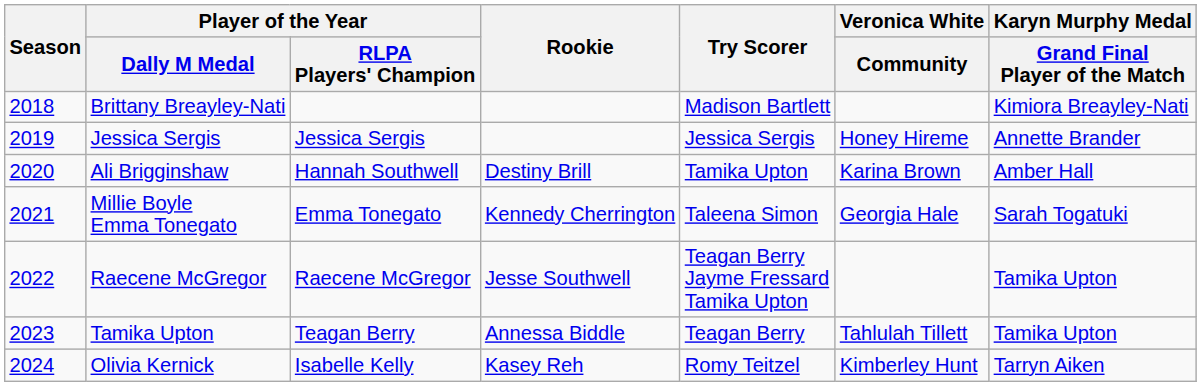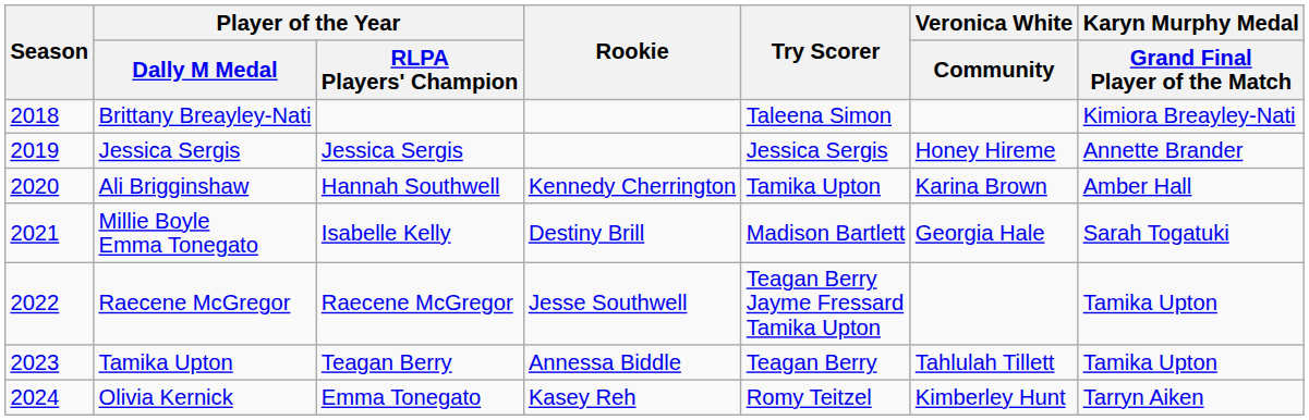Brittany Breayley-Nati | Try Scorer: Madison Bartlett -> Taleena Simon
Ali Brigginshaw | Rookie: Destiny Brill -> Kennedy Cherrington
Millie Boyle Emma Tonegato | Player of the Year / RLPA Players' Champion: Emma Tonegato -> Isabelle Kelly
Millie Boyle Emma Tonegato | Rookie: Kennedy Cherrington -> Destiny Brill
Millie Boyle Emma Tonegato | Try Scorer: Taleena Simon -> Madison Bartlett
Olivia Kernick | Player of the Year / RLPA Players' Champion: Isabelle Kelly -> Emma Tonegato
